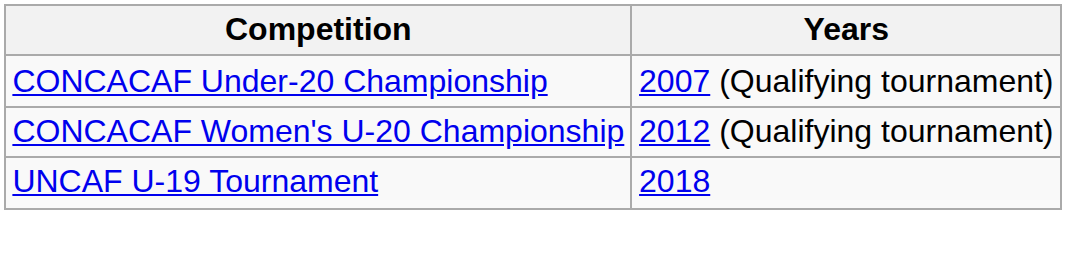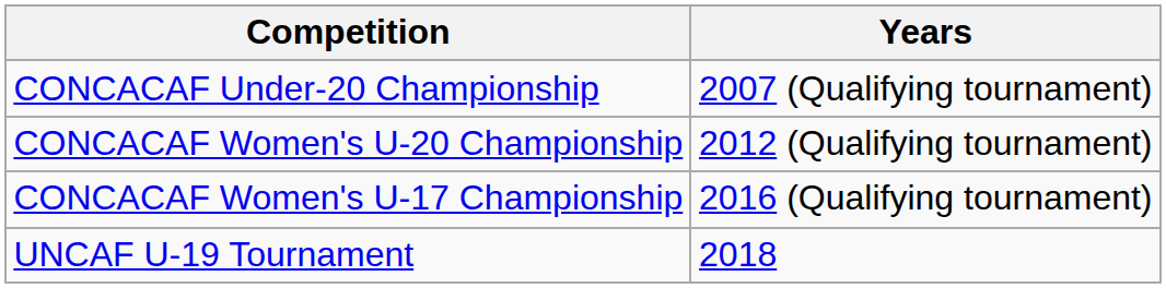+ row: CONCACAF Women's U-17 Championship | 2016 (Qualifying tournament)
